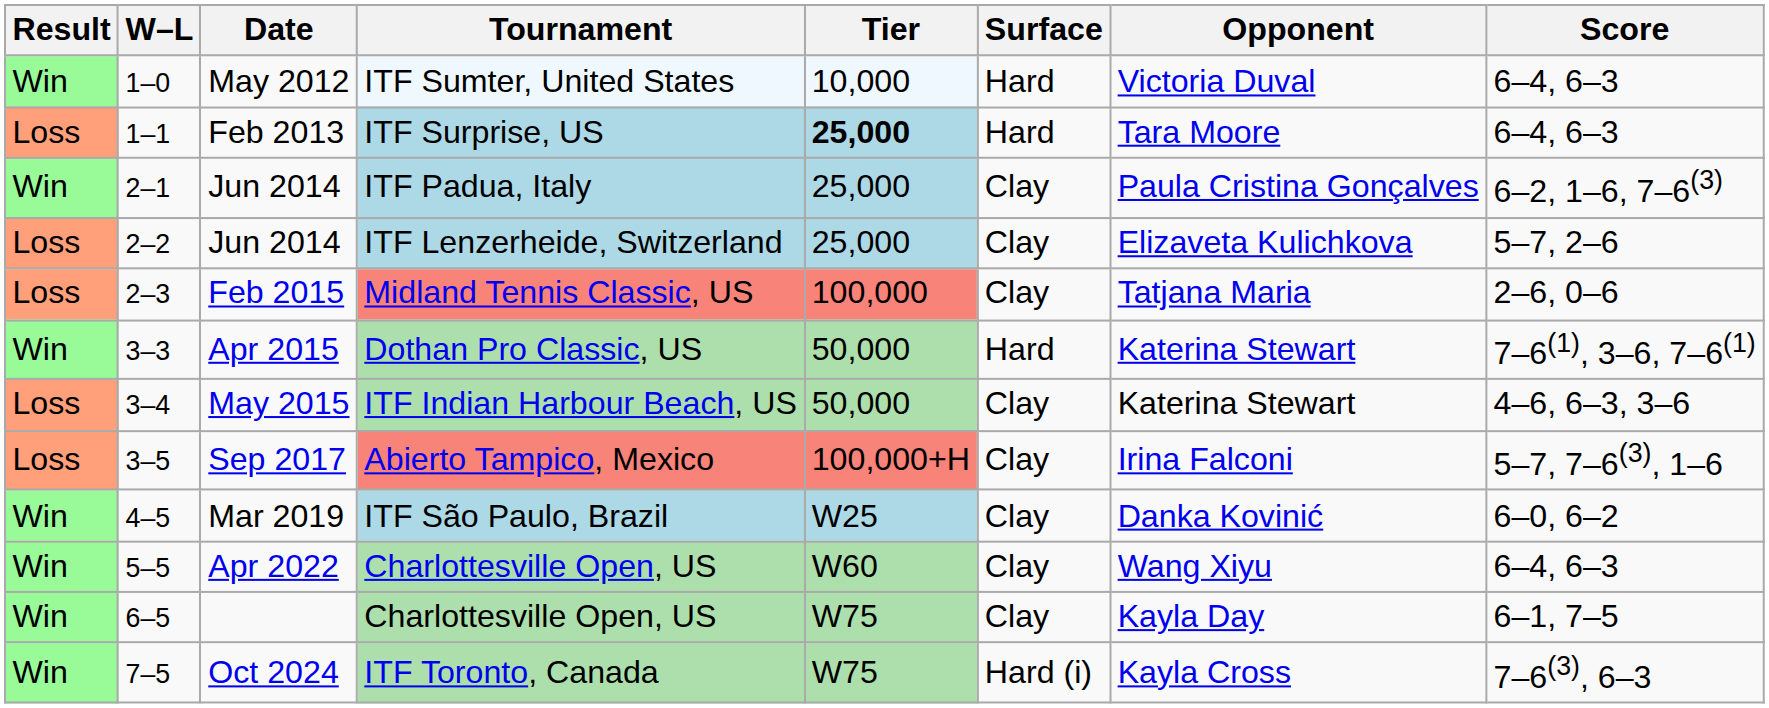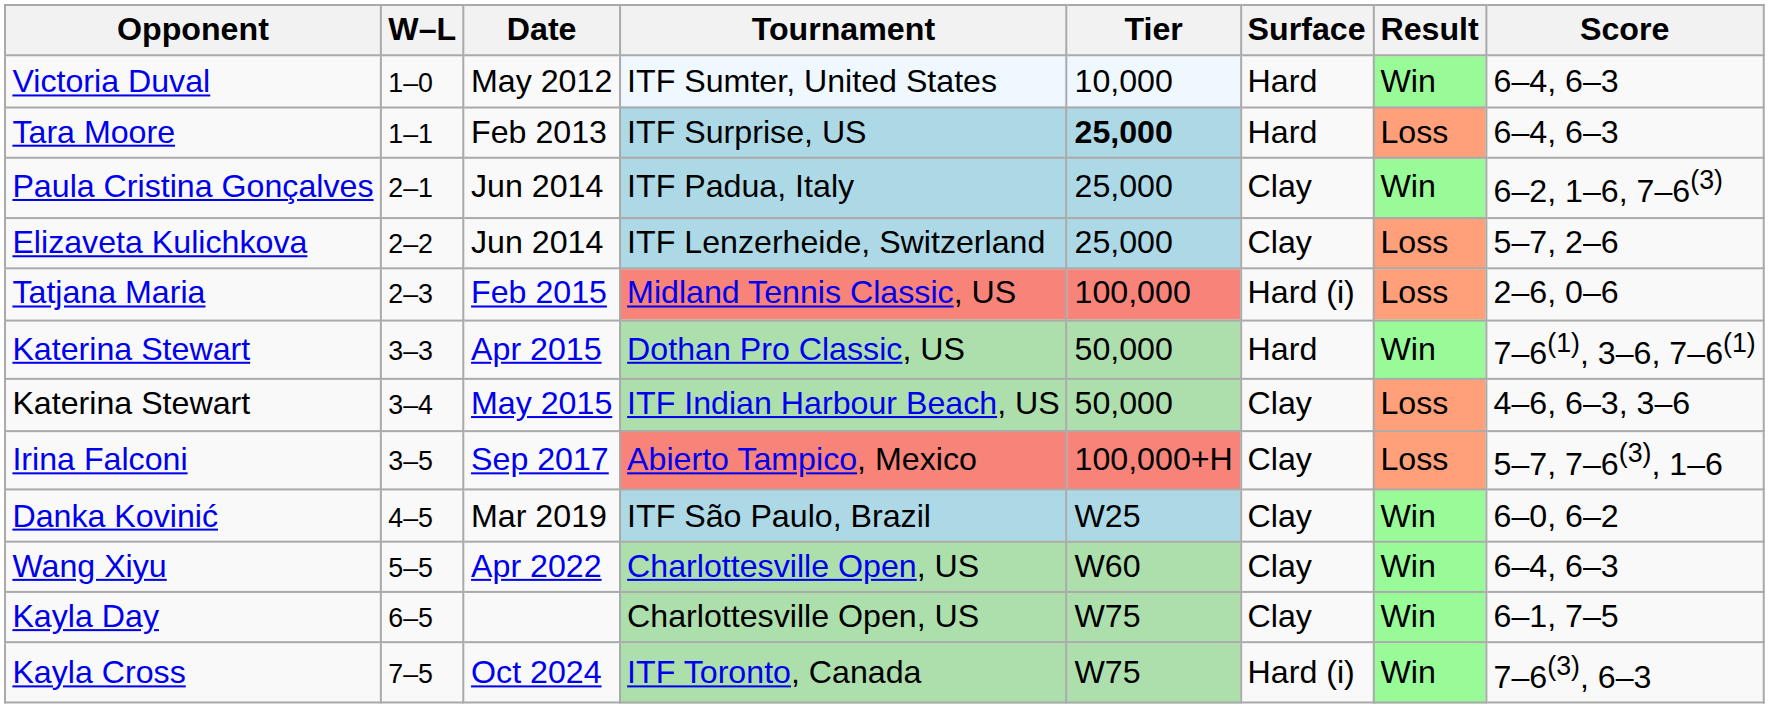columns swapped: Result <-> Opponent
Feb 2015 | Surface: Clay -> Hard (i)
